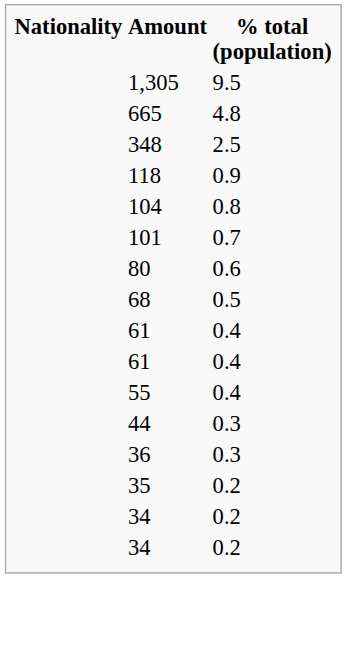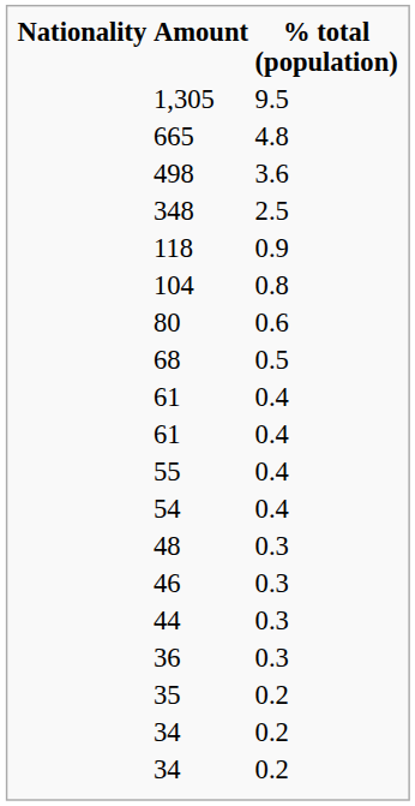+ row: 498 | 3.6
- row: 101 | 0.7
+ row: 54 | 0.4
+ row: 48 | 0.3
+ row: 46 | 0.3
